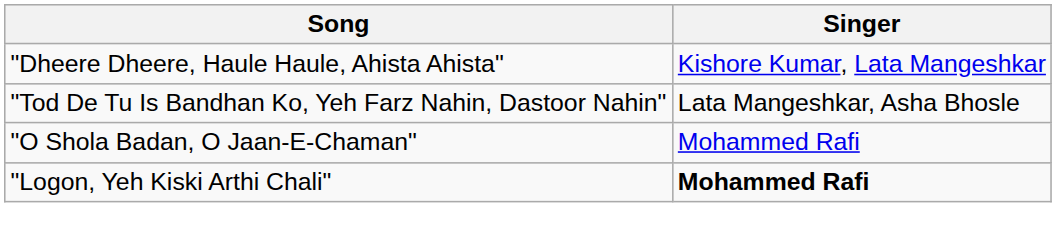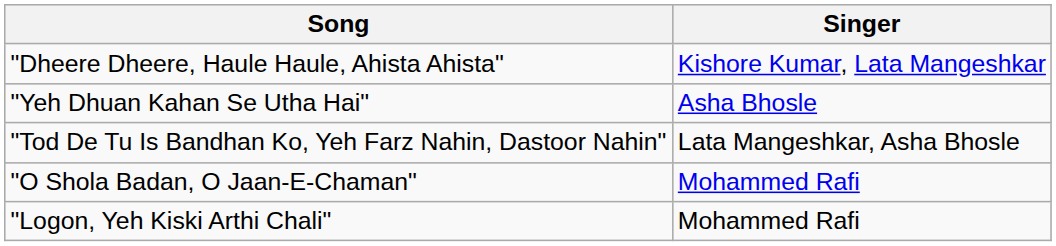+ row: "Yeh Dhuan Kahan Se Utha Hai" | Asha Bhosle
"Logon, Yeh Kiski Arthi Chali" | Singer: bold -> normal
